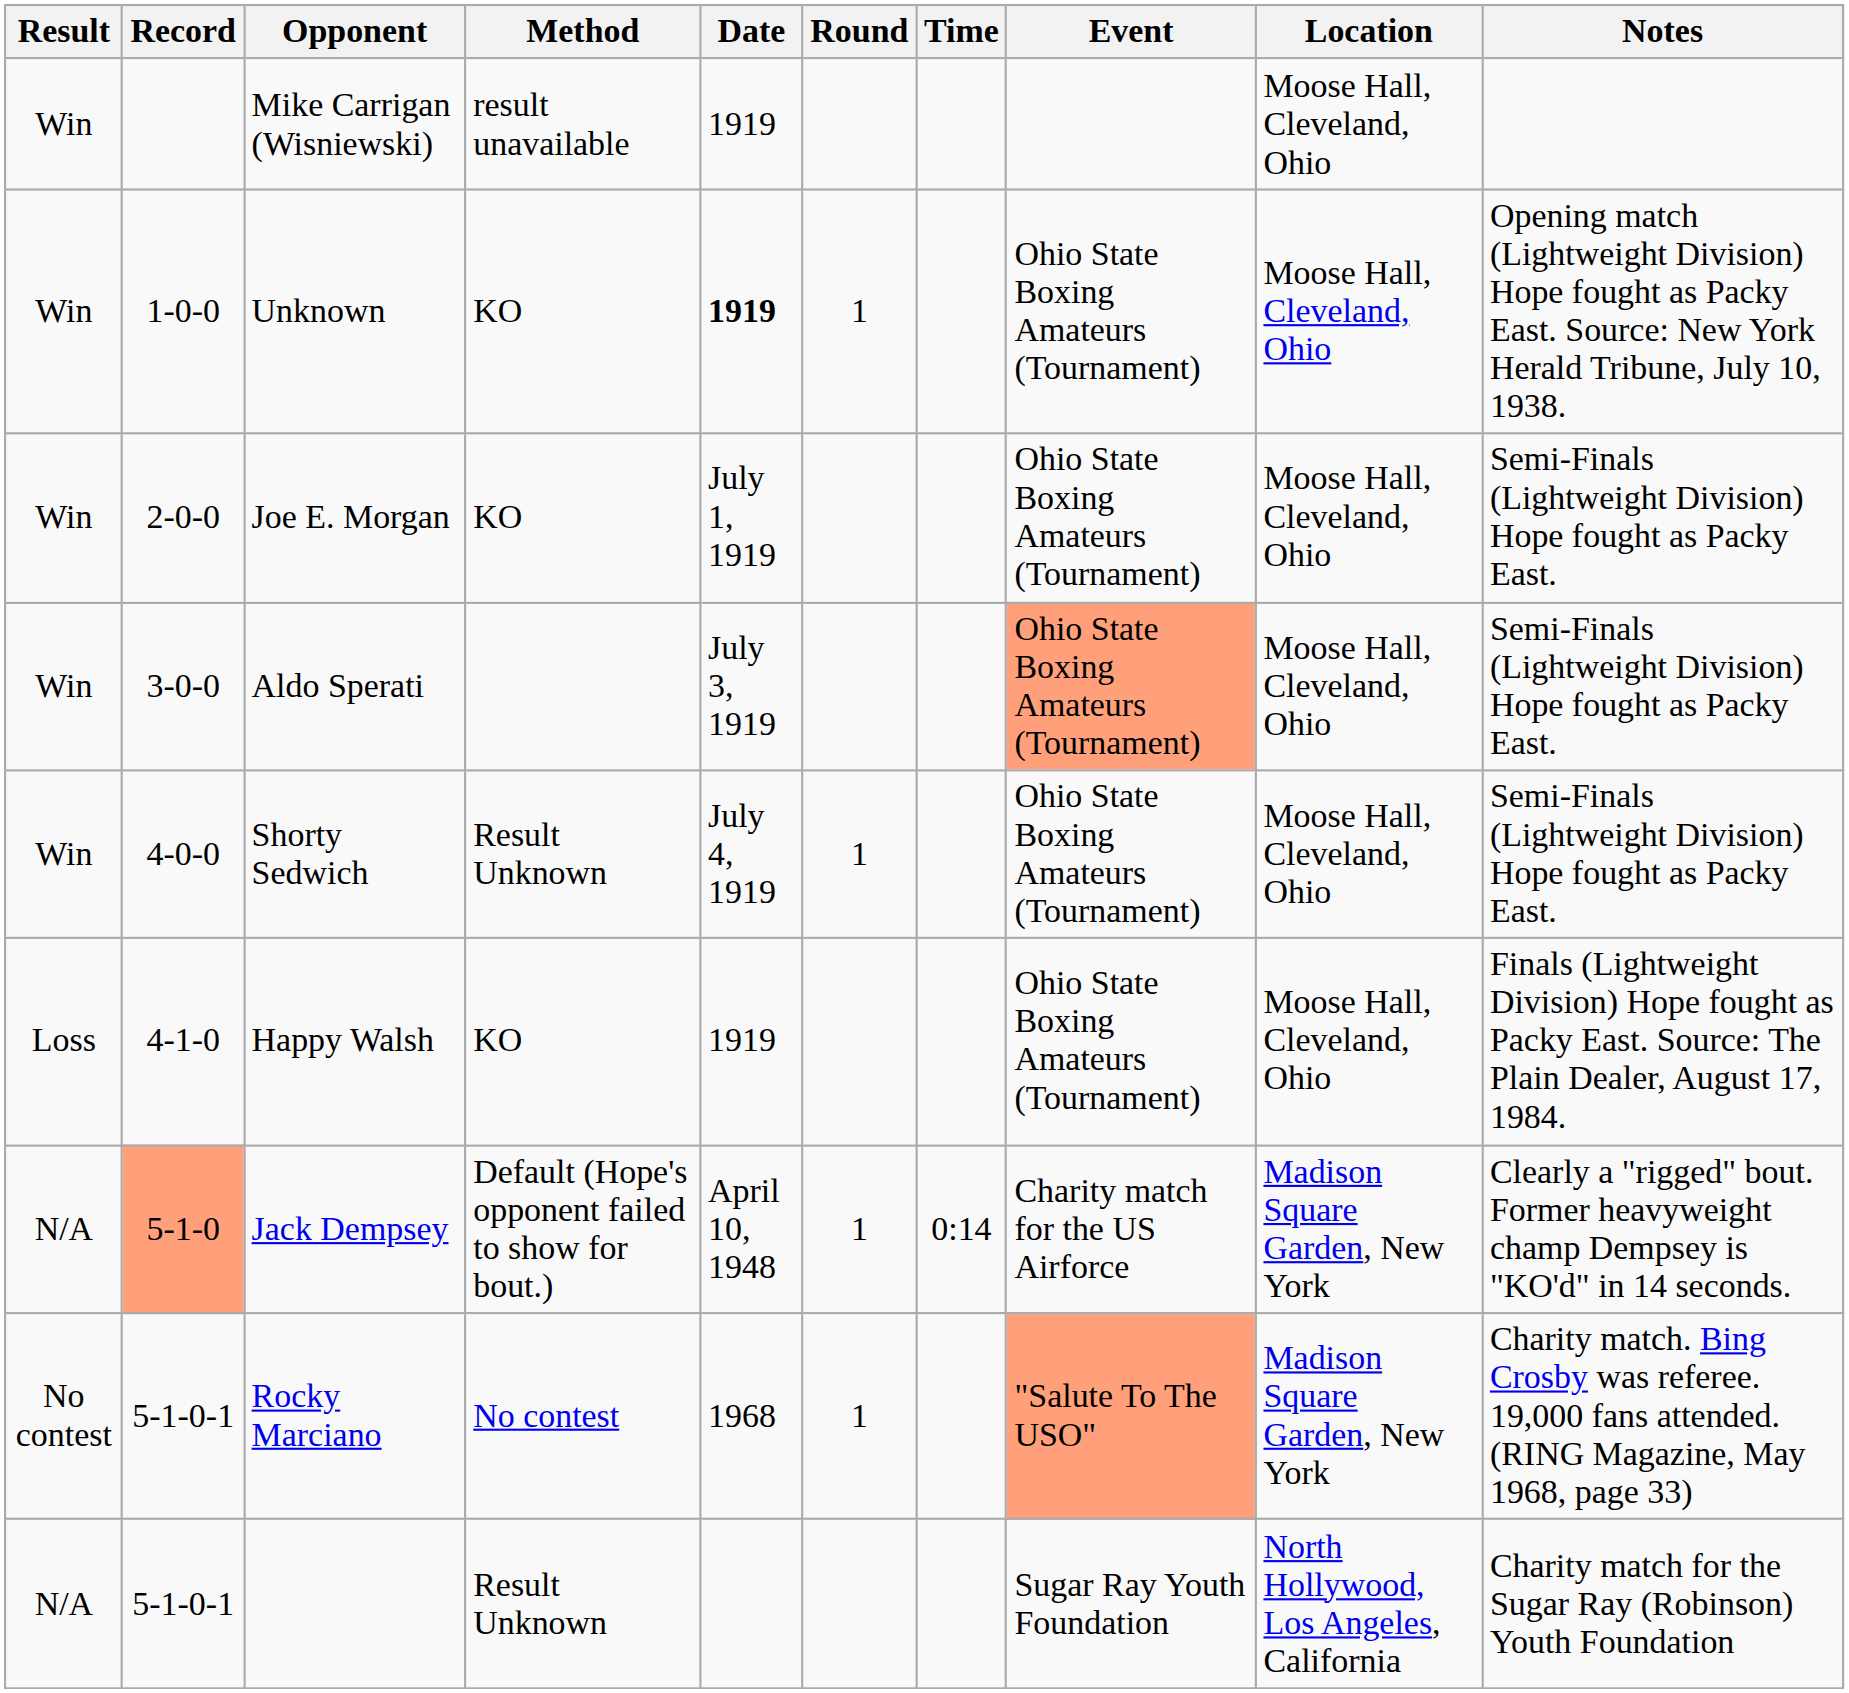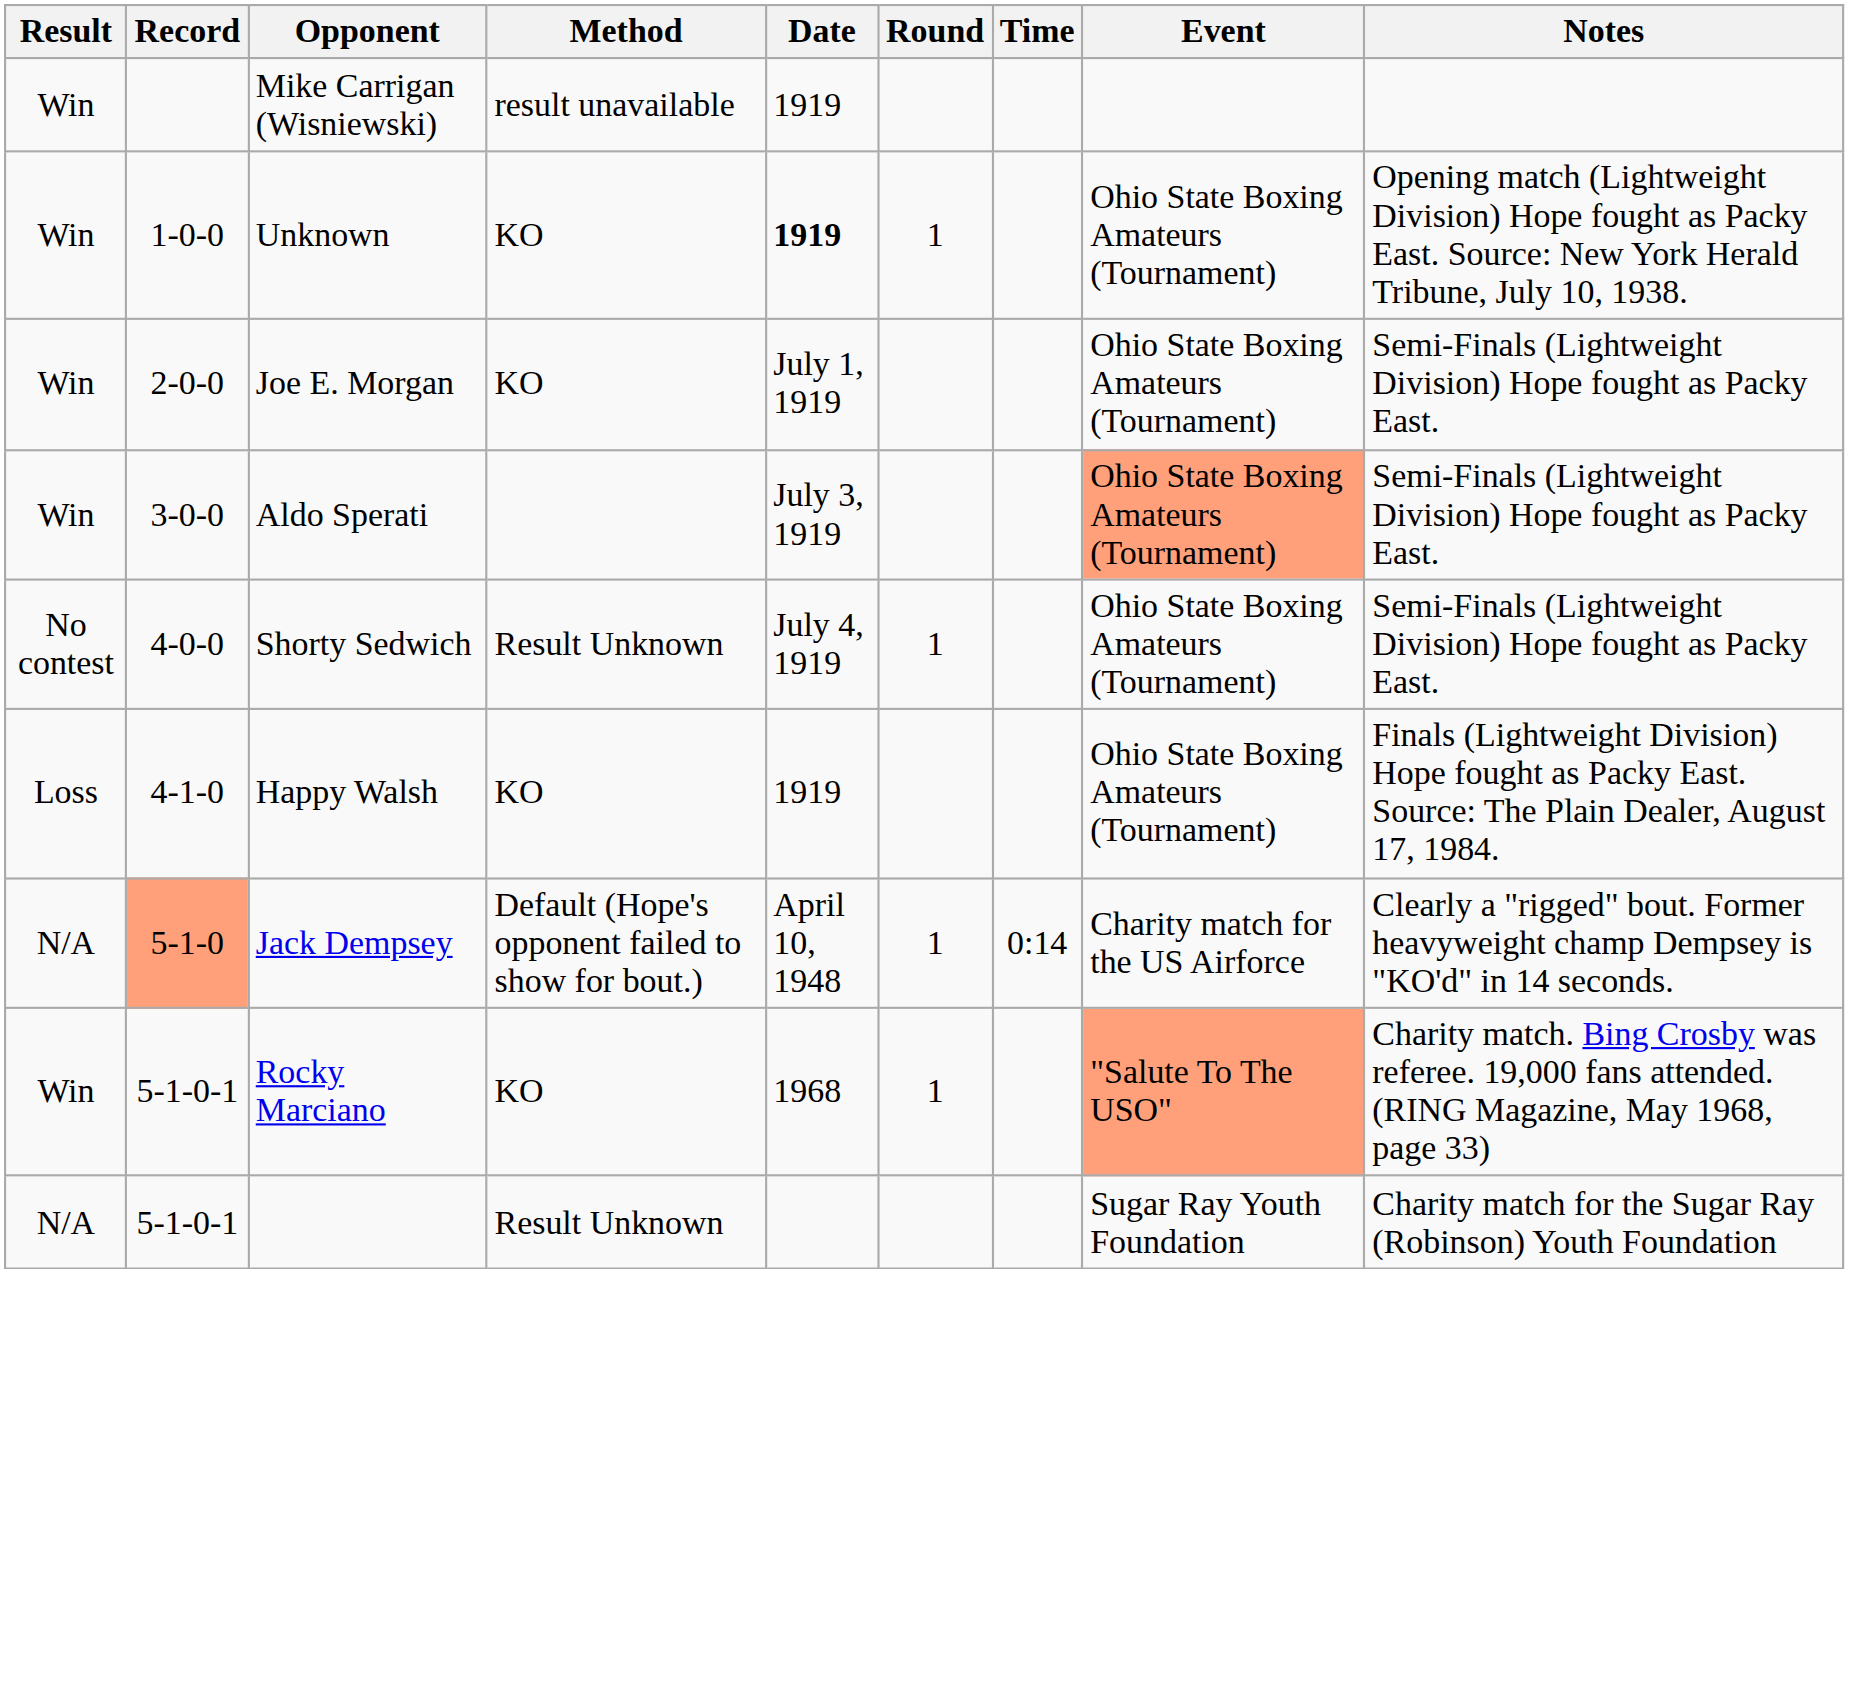- column: Location | Moose Hall, Cleveland, Ohio | Moose Hall, Cleveland, Ohio | Moose Hall, Cleveland, Ohio | Moose Hall, Cleveland, Ohio | Moose Hall, Cleveland, Ohio | Moose Hall, Cleveland, Ohio | Madison Square Garden, New York | Madison Square Garden, New York | North Hollywood, Los Angeles, California
Shorty Sedwich | Result: Win -> No contest
Rocky Marciano | Result: No contest -> Win
Rocky Marciano | Method: No contest -> KO
